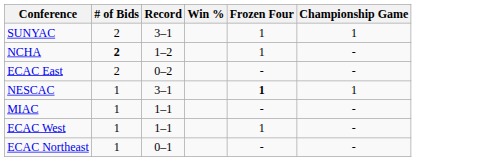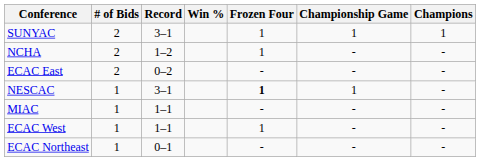+ column: Champions | 1 | - | - | - | - | - | -
NCHA | # of Bids: bold -> normal
